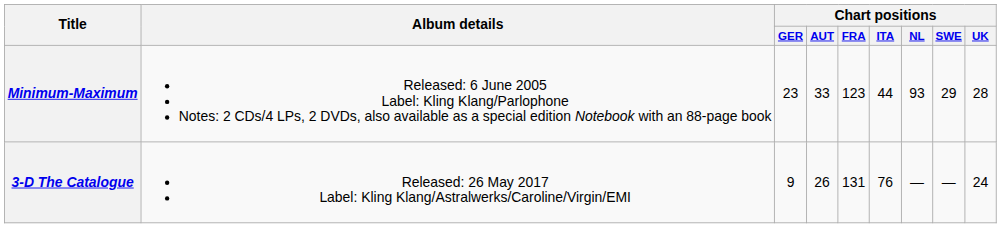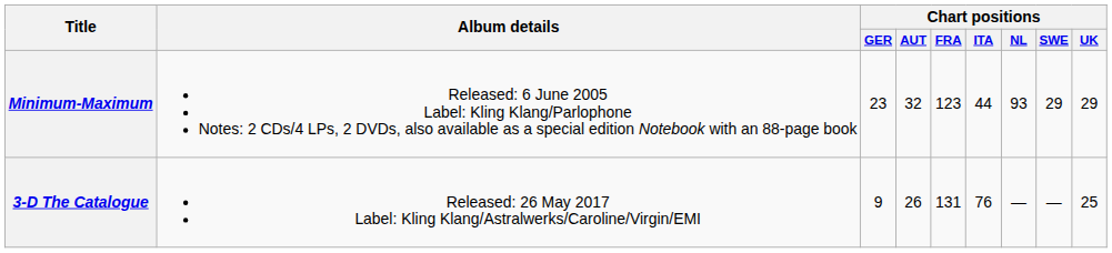Minimum-Maximum | Chart positions / AUT: 33 -> 32
Minimum-Maximum | Chart positions / UK: 28 -> 29
3-D The Catalogue | Chart positions / UK: 24 -> 25
